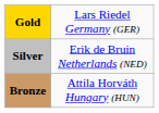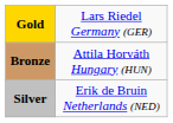rows swapped: Silver <-> Bronze
